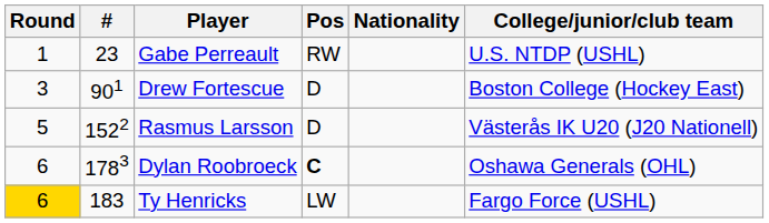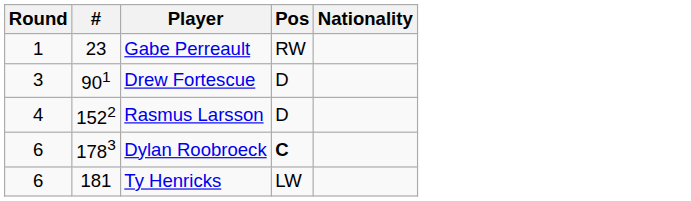- column: College/junior/club team | U.S. NTDP (USHL) | Boston College (Hockey East) | Västerås IK U20 (J20 Nationell) | Oshawa Generals (OHL) | Fargo Force (USHL)
Rasmus Larsson | Round: 5 -> 4
Ty Henricks | Round: gold background -> no background
Ty Henricks | #: 183 -> 181
